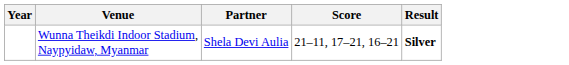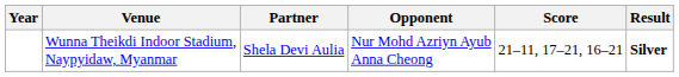+ column: Opponent | Nur Mohd Azriyn Ayub Anna Cheong
